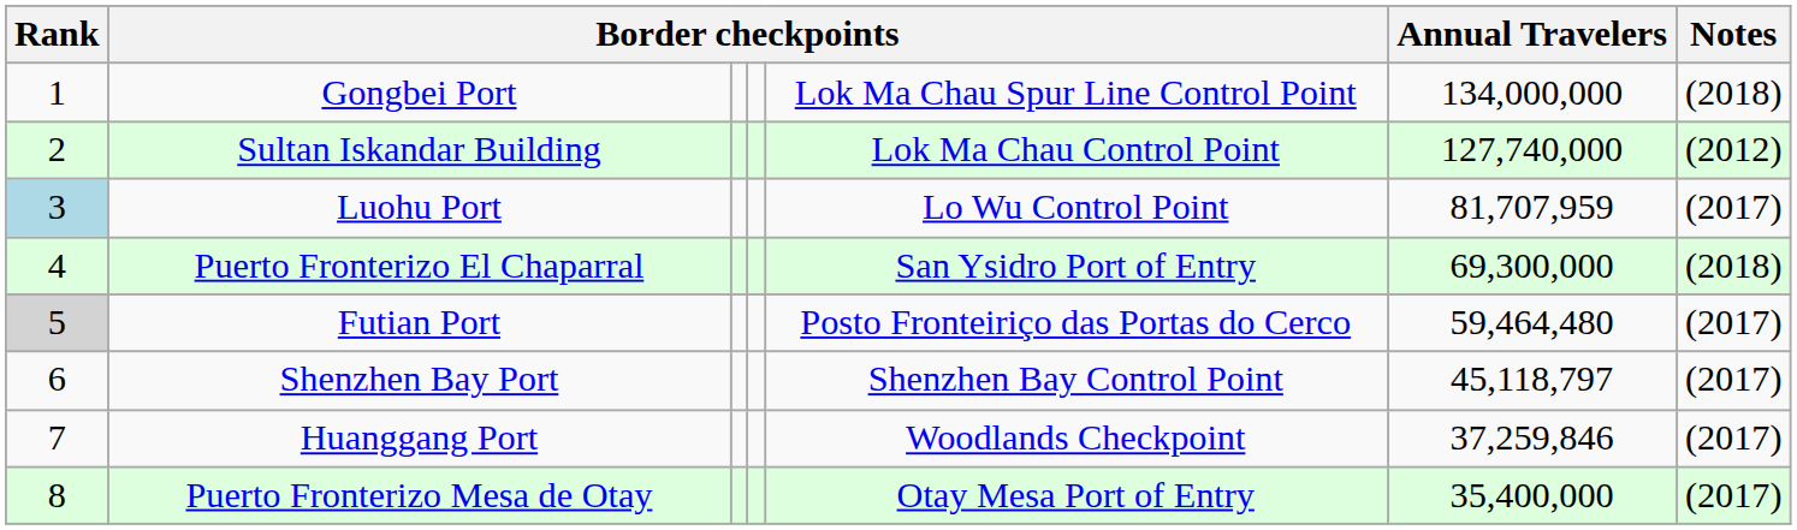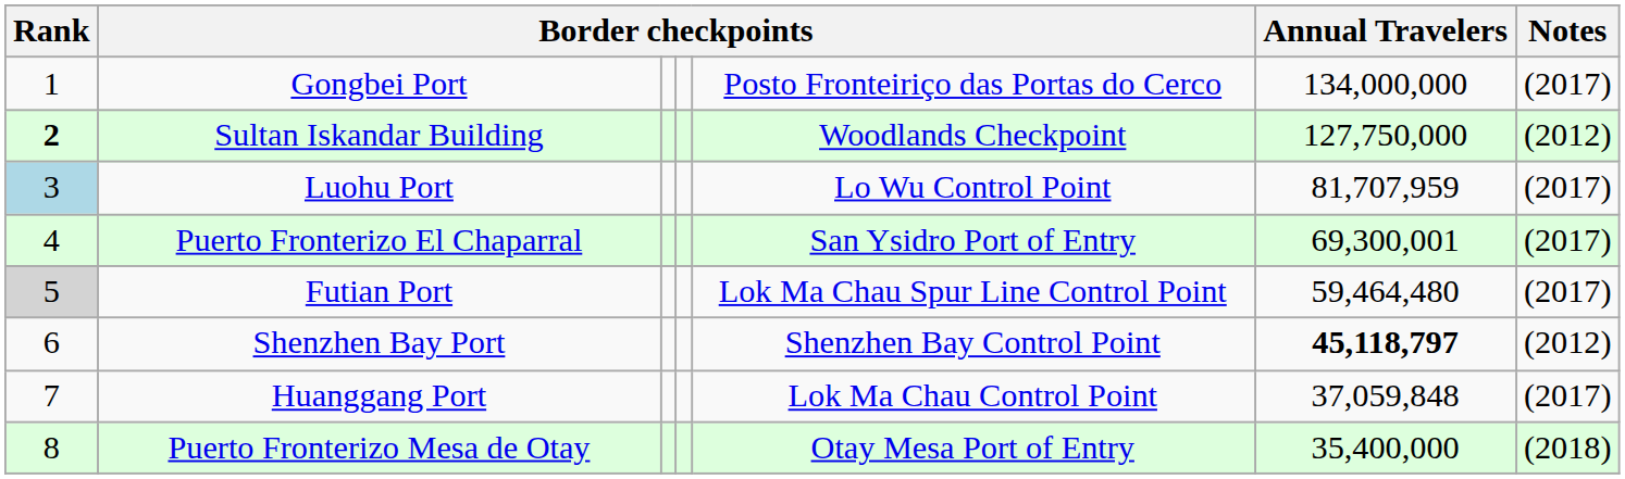Gongbei Port | column 5: Lok Ma Chau Spur Line Control Point -> Posto Fronteiriço das Portas do Cerco
Gongbei Port | Notes: (2018) -> (2017)
Sultan Iskandar Building | Rank: normal -> bold
Sultan Iskandar Building | column 5: Lok Ma Chau Control Point -> Woodlands Checkpoint
Sultan Iskandar Building | Annual Travelers: 127,740,000 -> 127,750,000
Puerto Fronterizo El Chaparral | Annual Travelers: 69,300,000 -> 69,300,001
Puerto Fronterizo El Chaparral | Notes: (2018) -> (2017)
Futian Port | column 5: Posto Fronteiriço das Portas do Cerco -> Lok Ma Chau Spur Line Control Point
Shenzhen Bay Port | Annual Travelers: normal -> bold
Shenzhen Bay Port | Notes: (2017) -> (2012)
Huanggang Port | column 5: Woodlands Checkpoint -> Lok Ma Chau Control Point
Huanggang Port | Annual Travelers: 37,259,846 -> 37,059,848
Puerto Fronterizo Mesa de Otay | Notes: (2017) -> (2018)
